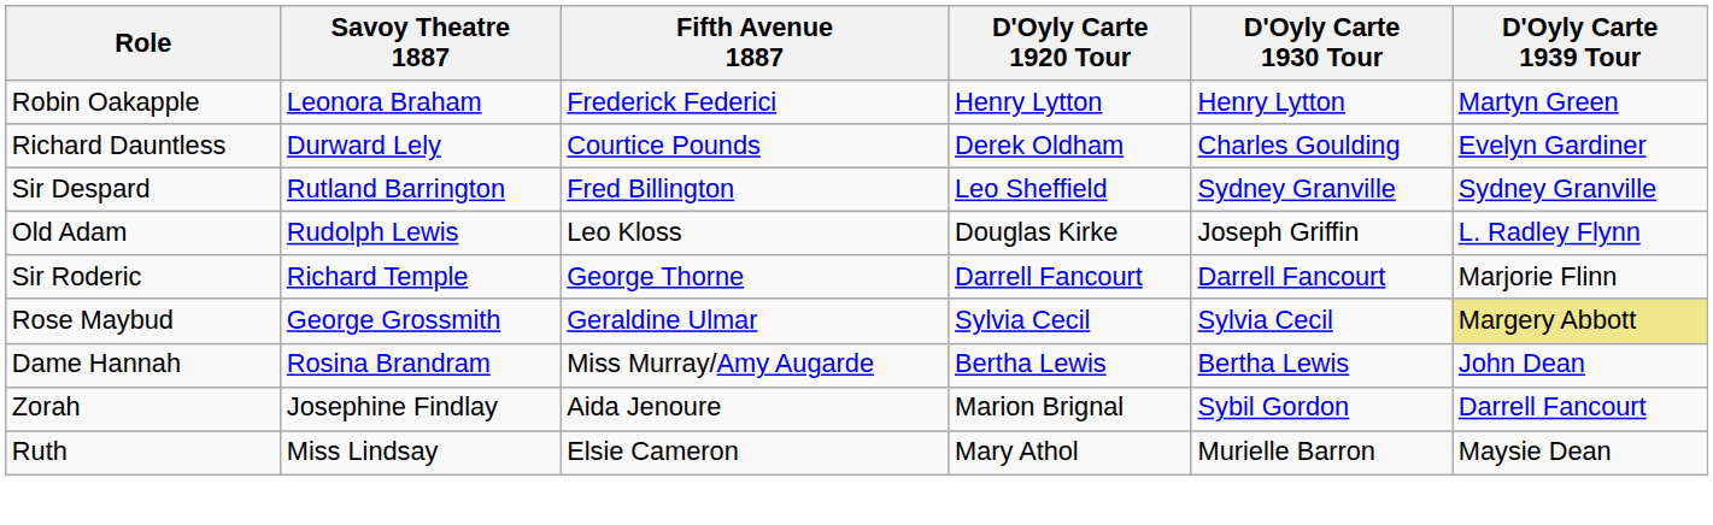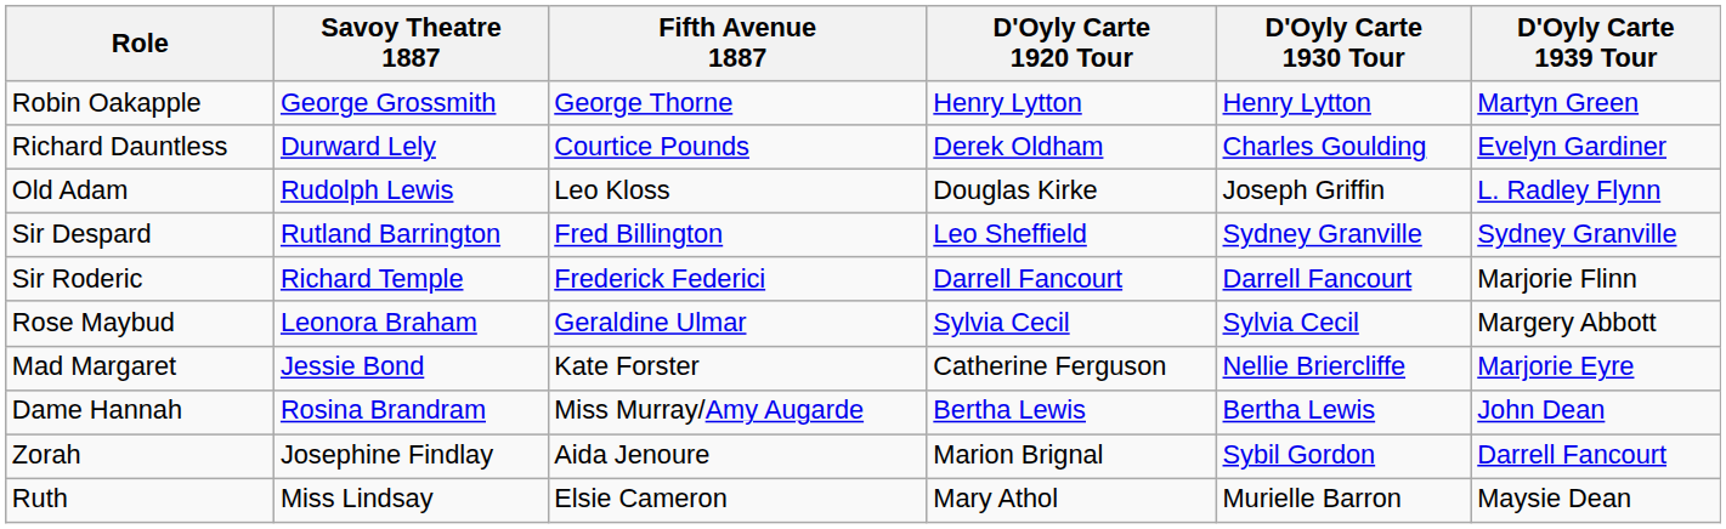Robin Oakapple | Savoy Theatre 1887: Leonora Braham -> George Grossmith
Robin Oakapple | Fifth Avenue 1887: Frederick Federici -> George Thorne
rows swapped: Sir Despard <-> Old Adam
Sir Roderic | Fifth Avenue 1887: George Thorne -> Frederick Federici
Rose Maybud | Savoy Theatre 1887: George Grossmith -> Leonora Braham
Rose Maybud | D'Oyly Carte 1939 Tour: khaki background -> no background
+ row: Mad Margaret | Jessie Bond | Kate Forster | Catherine Ferguson | Nellie Briercliffe | Marjorie Eyre
